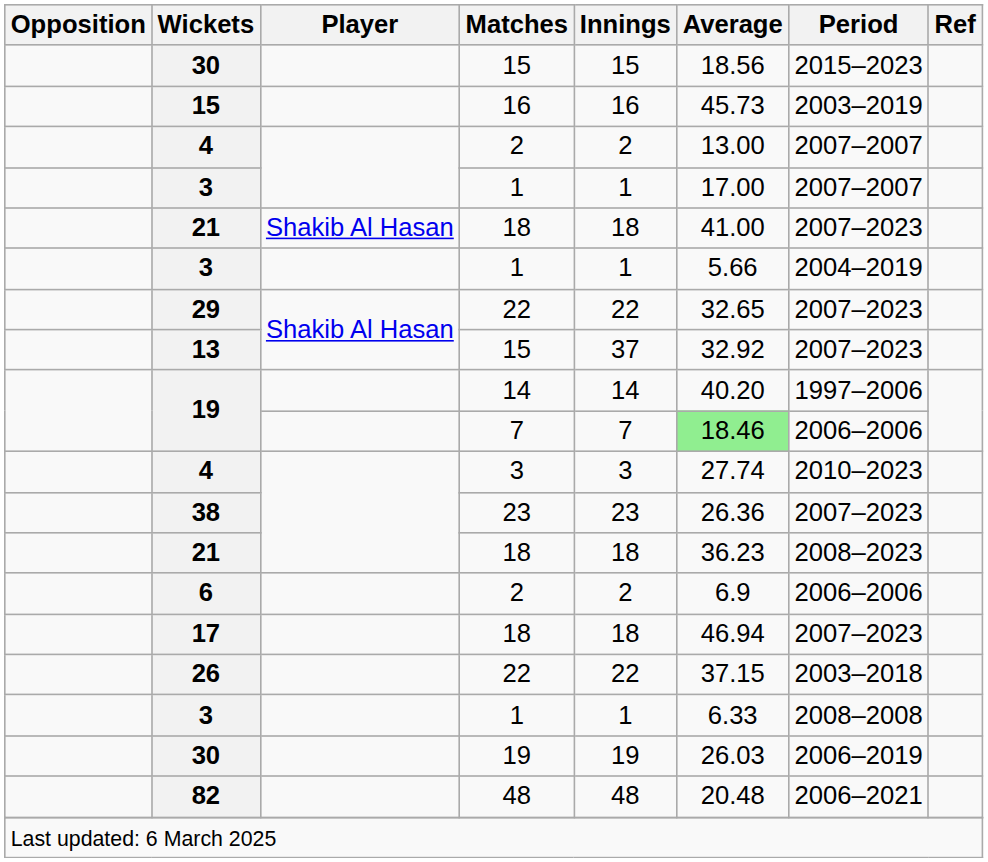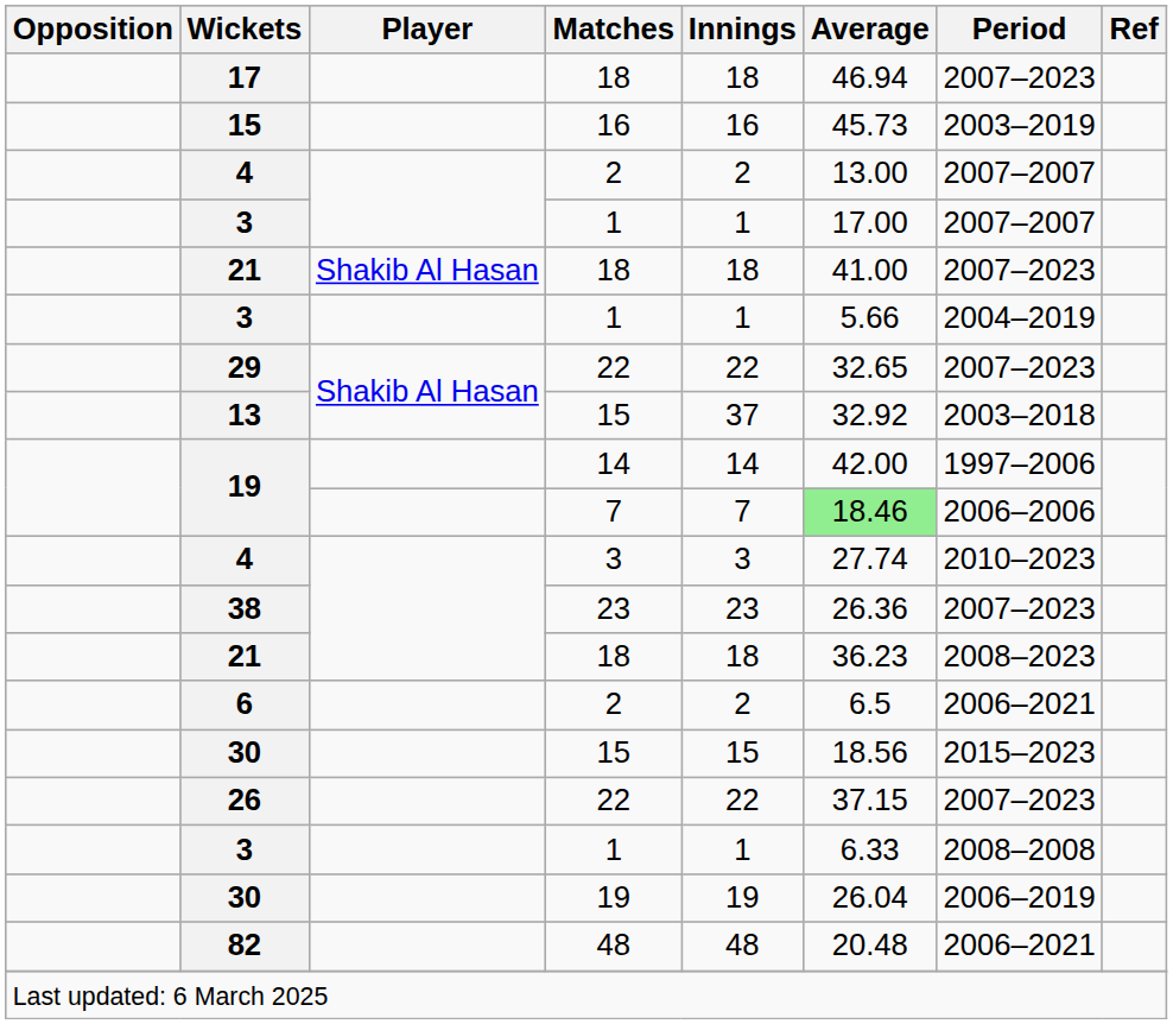rows swapped: 30 / 15 <-> 17
13 | Period: 2007–2023 -> 2003–2018
19 / 14 | Average: 40.20 -> 42.00
6 | Average: 6.9 -> 6.5
6 | Period: 2006–2006 -> 2006–2021
26 | Period: 2003–2018 -> 2007–2023
30 / 19 | Average: 26.03 -> 26.04
